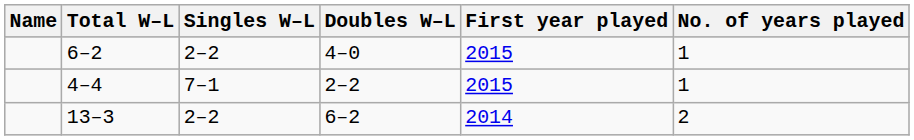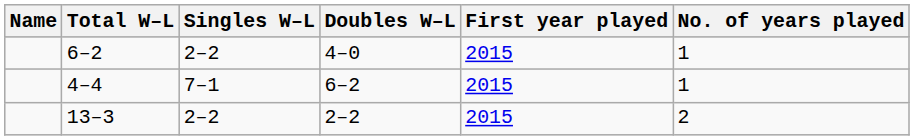4–4 | Doubles W–L: 2–2 -> 6–2
13–3 | Doubles W–L: 6–2 -> 2–2
13–3 | First year played: 2014 -> 2015
